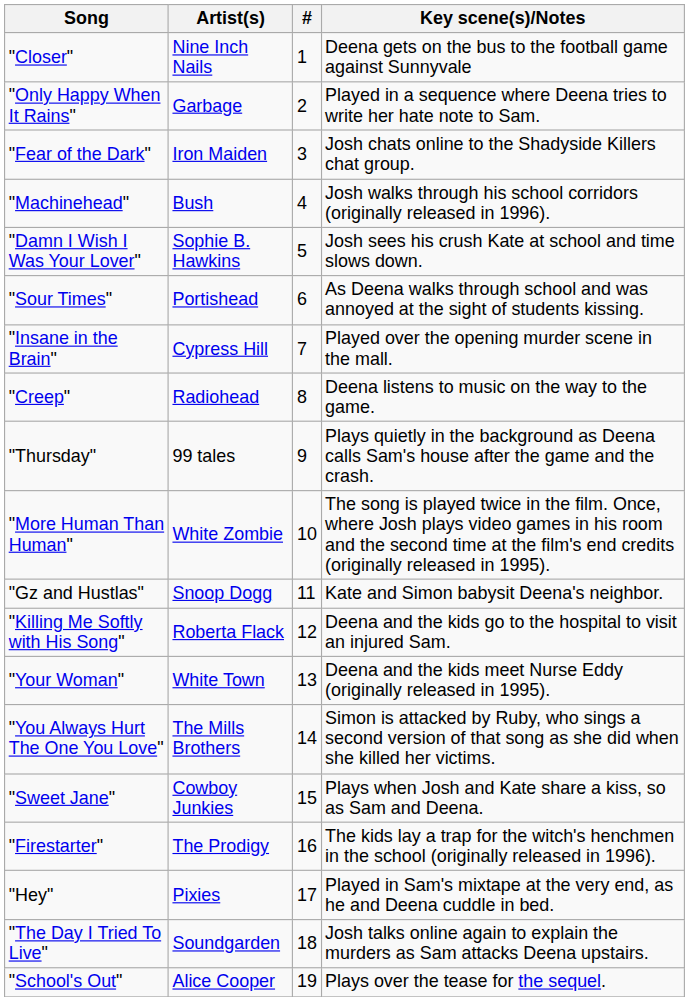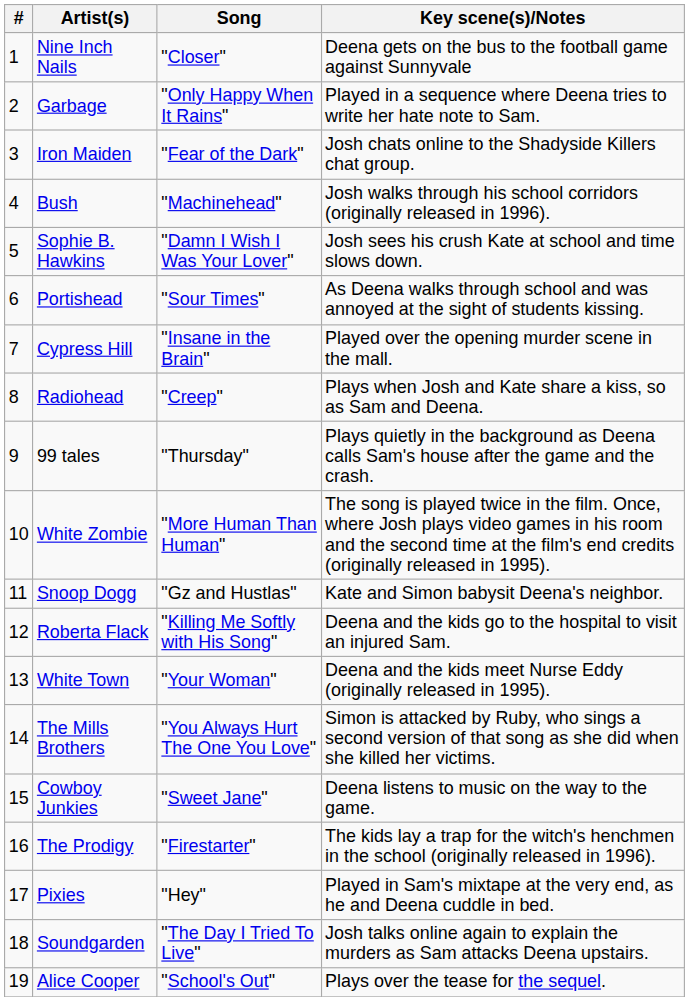columns swapped: # <-> Song
Radiohead | Key scene(s)/Notes: Deena listens to music on the way to the game. -> Plays when Josh and Kate share a kiss, so as Sam and Deena.
Cowboy Junkies | Key scene(s)/Notes: Plays when Josh and Kate share a kiss, so as Sam and Deena. -> Deena listens to music on the way to the game.
